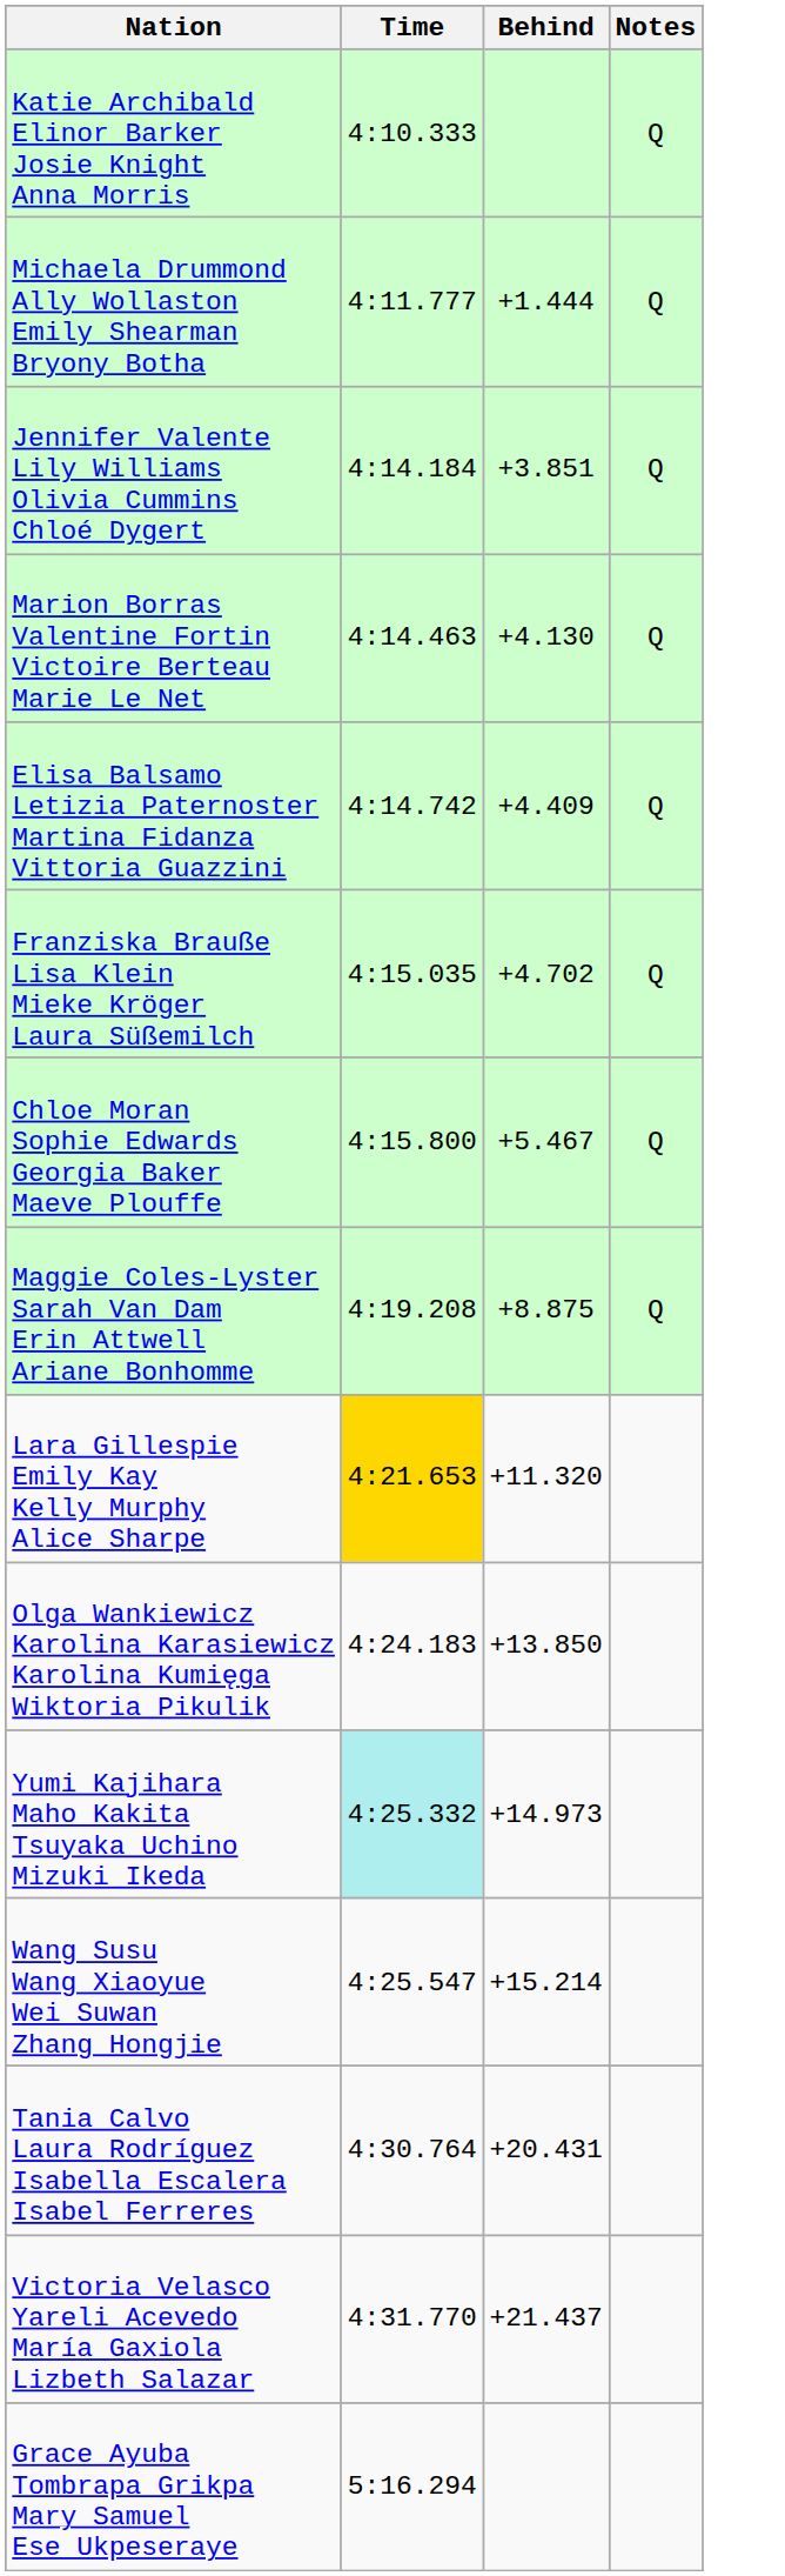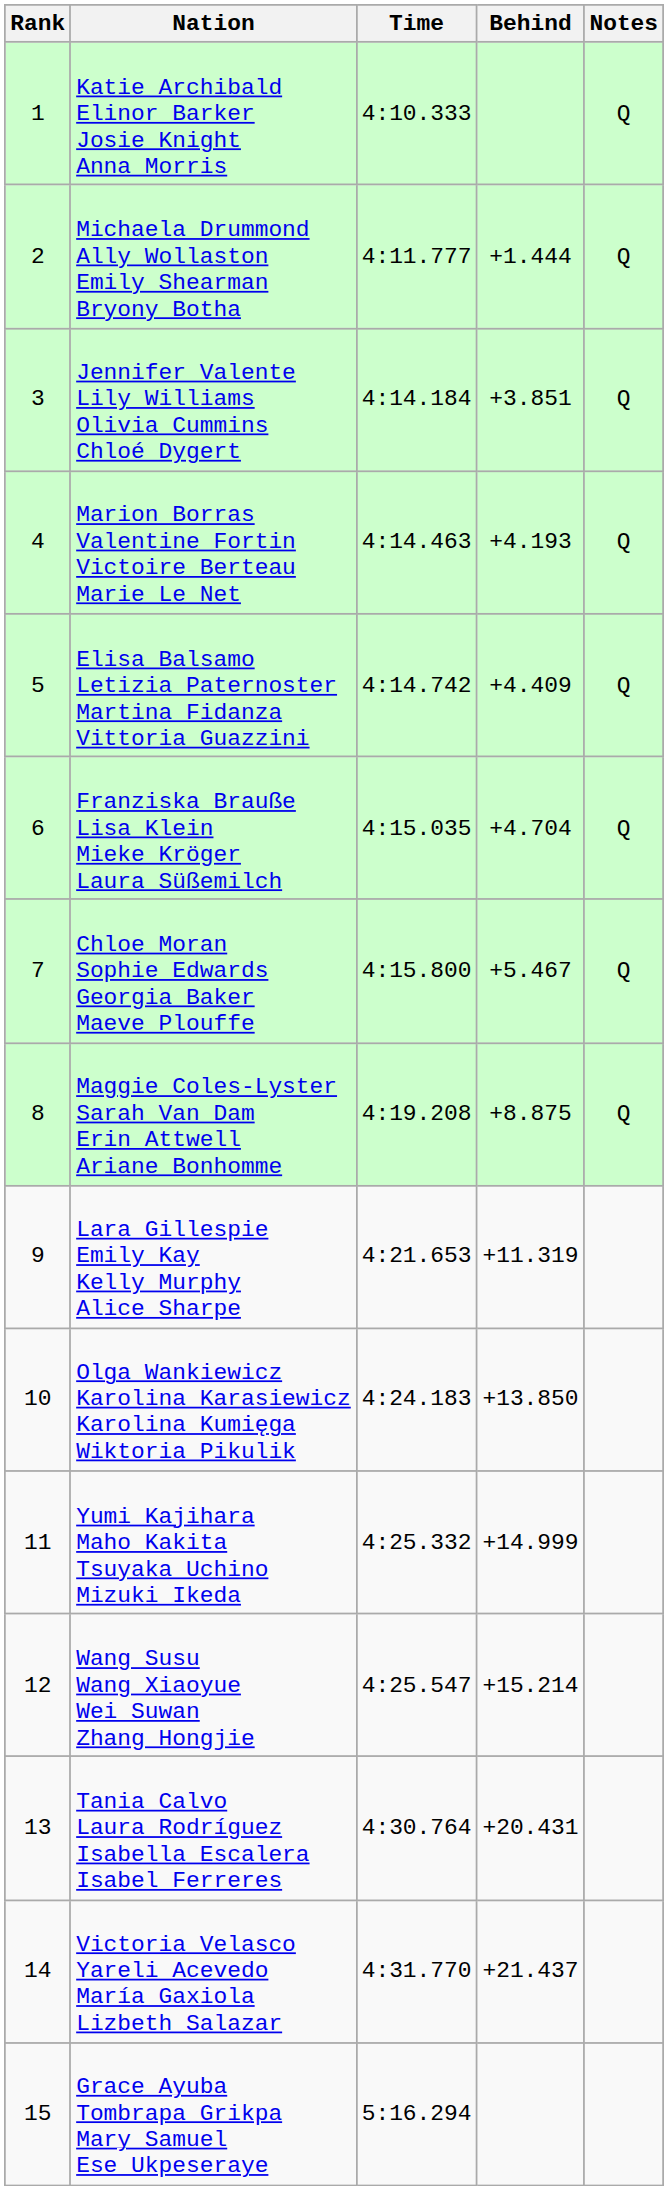+ column: Rank | 1 | 2 | 3 | 4 | 5 | 6 | 7 | 8 | 9 | 10 | 11 | 12 | 13 | 14 | 15
Marion Borras Valentine Fortin Victoire Berteau Marie Le Net | Behind: +4.130 -> +4.193
Franziska Brauße Lisa Klein Mieke Kröger Laura Süßemilch | Behind: +4.702 -> +4.704
Lara Gillespie Emily Kay Kelly Murphy Alice Sharpe | Time: gold background -> no background
Lara Gillespie Emily Kay Kelly Murphy Alice Sharpe | Behind: +11.320 -> +11.319
Yumi Kajihara Maho Kakita Tsuyaka Uchino Mizuki Ikeda | Time: paleturquoise background -> no background
Yumi Kajihara Maho Kakita Tsuyaka Uchino Mizuki Ikeda | Behind: +14.973 -> +14.999
